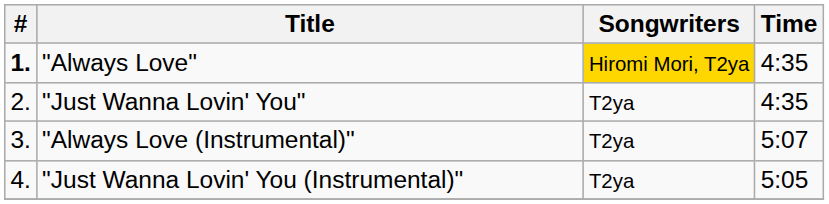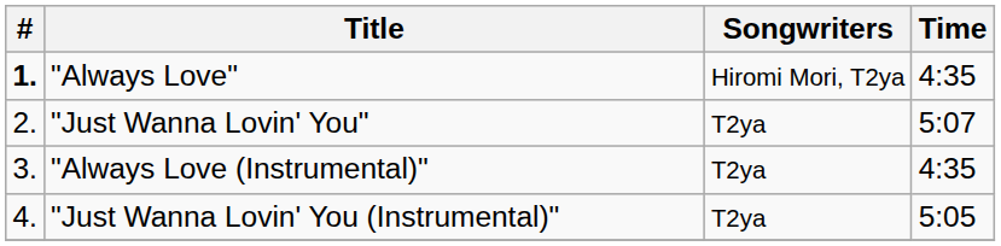"Always Love" | Songwriters: gold background -> no background
"Just Wanna Lovin' You" | Time: 4:35 -> 5:07
"Always Love (Instrumental)" | Time: 5:07 -> 4:35
